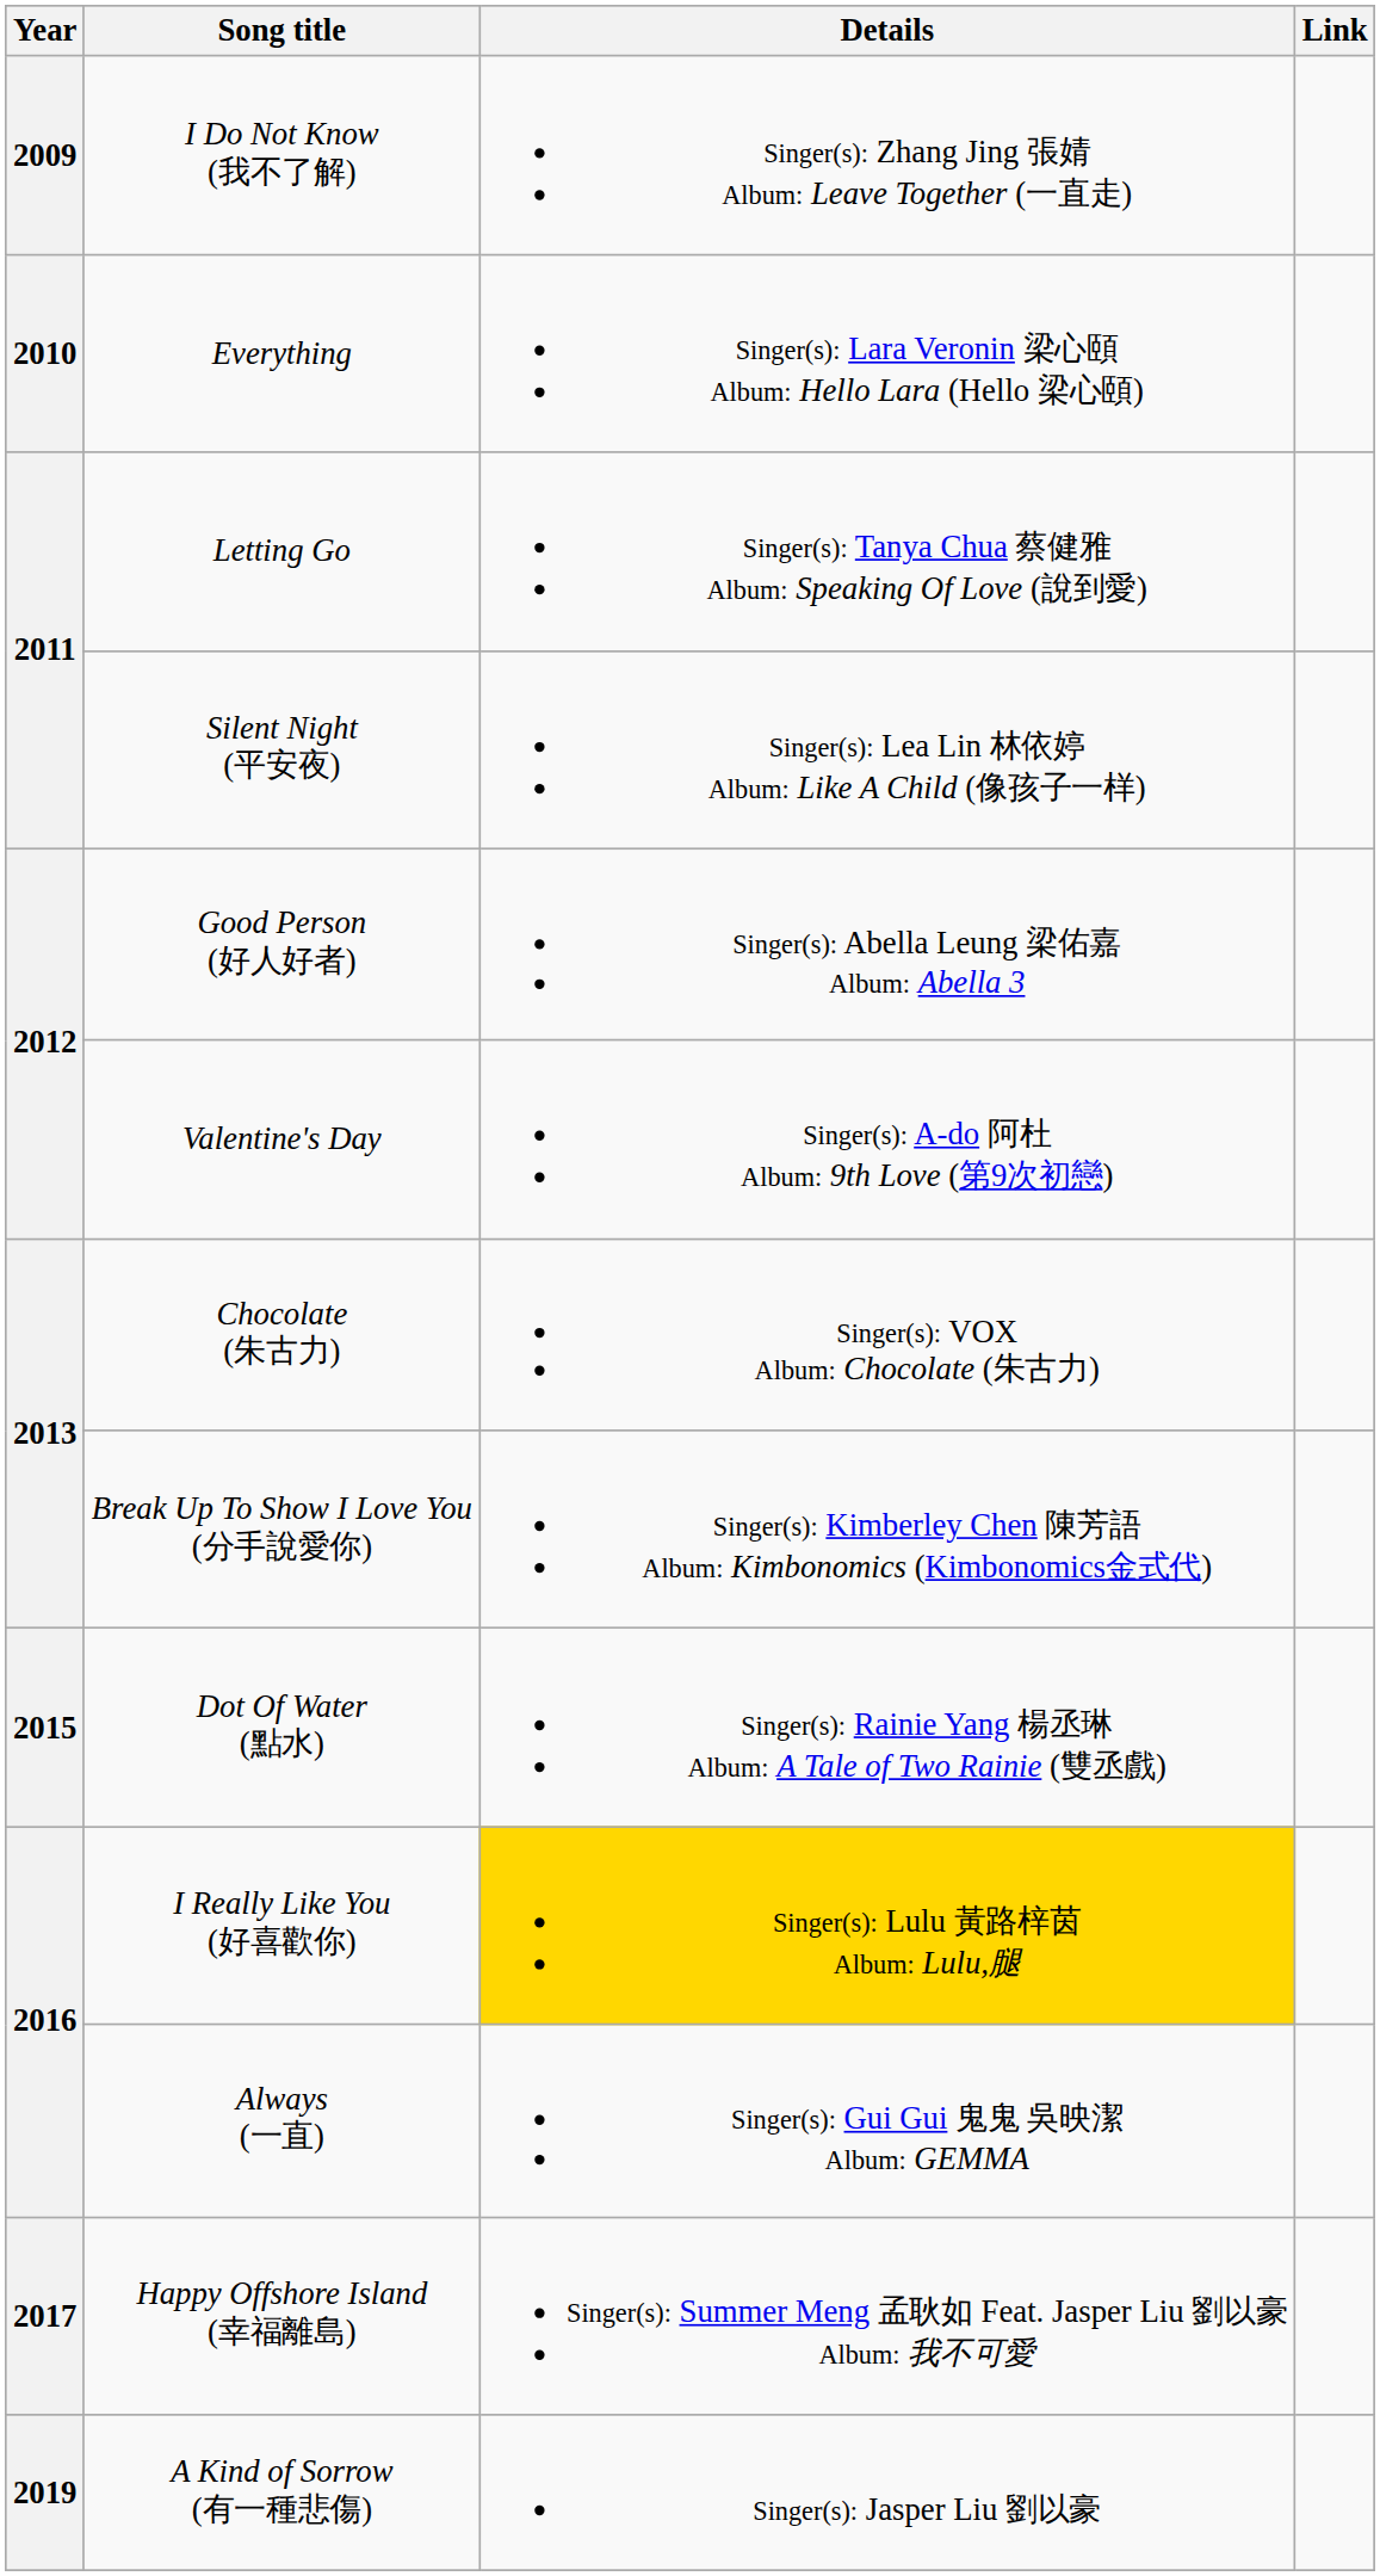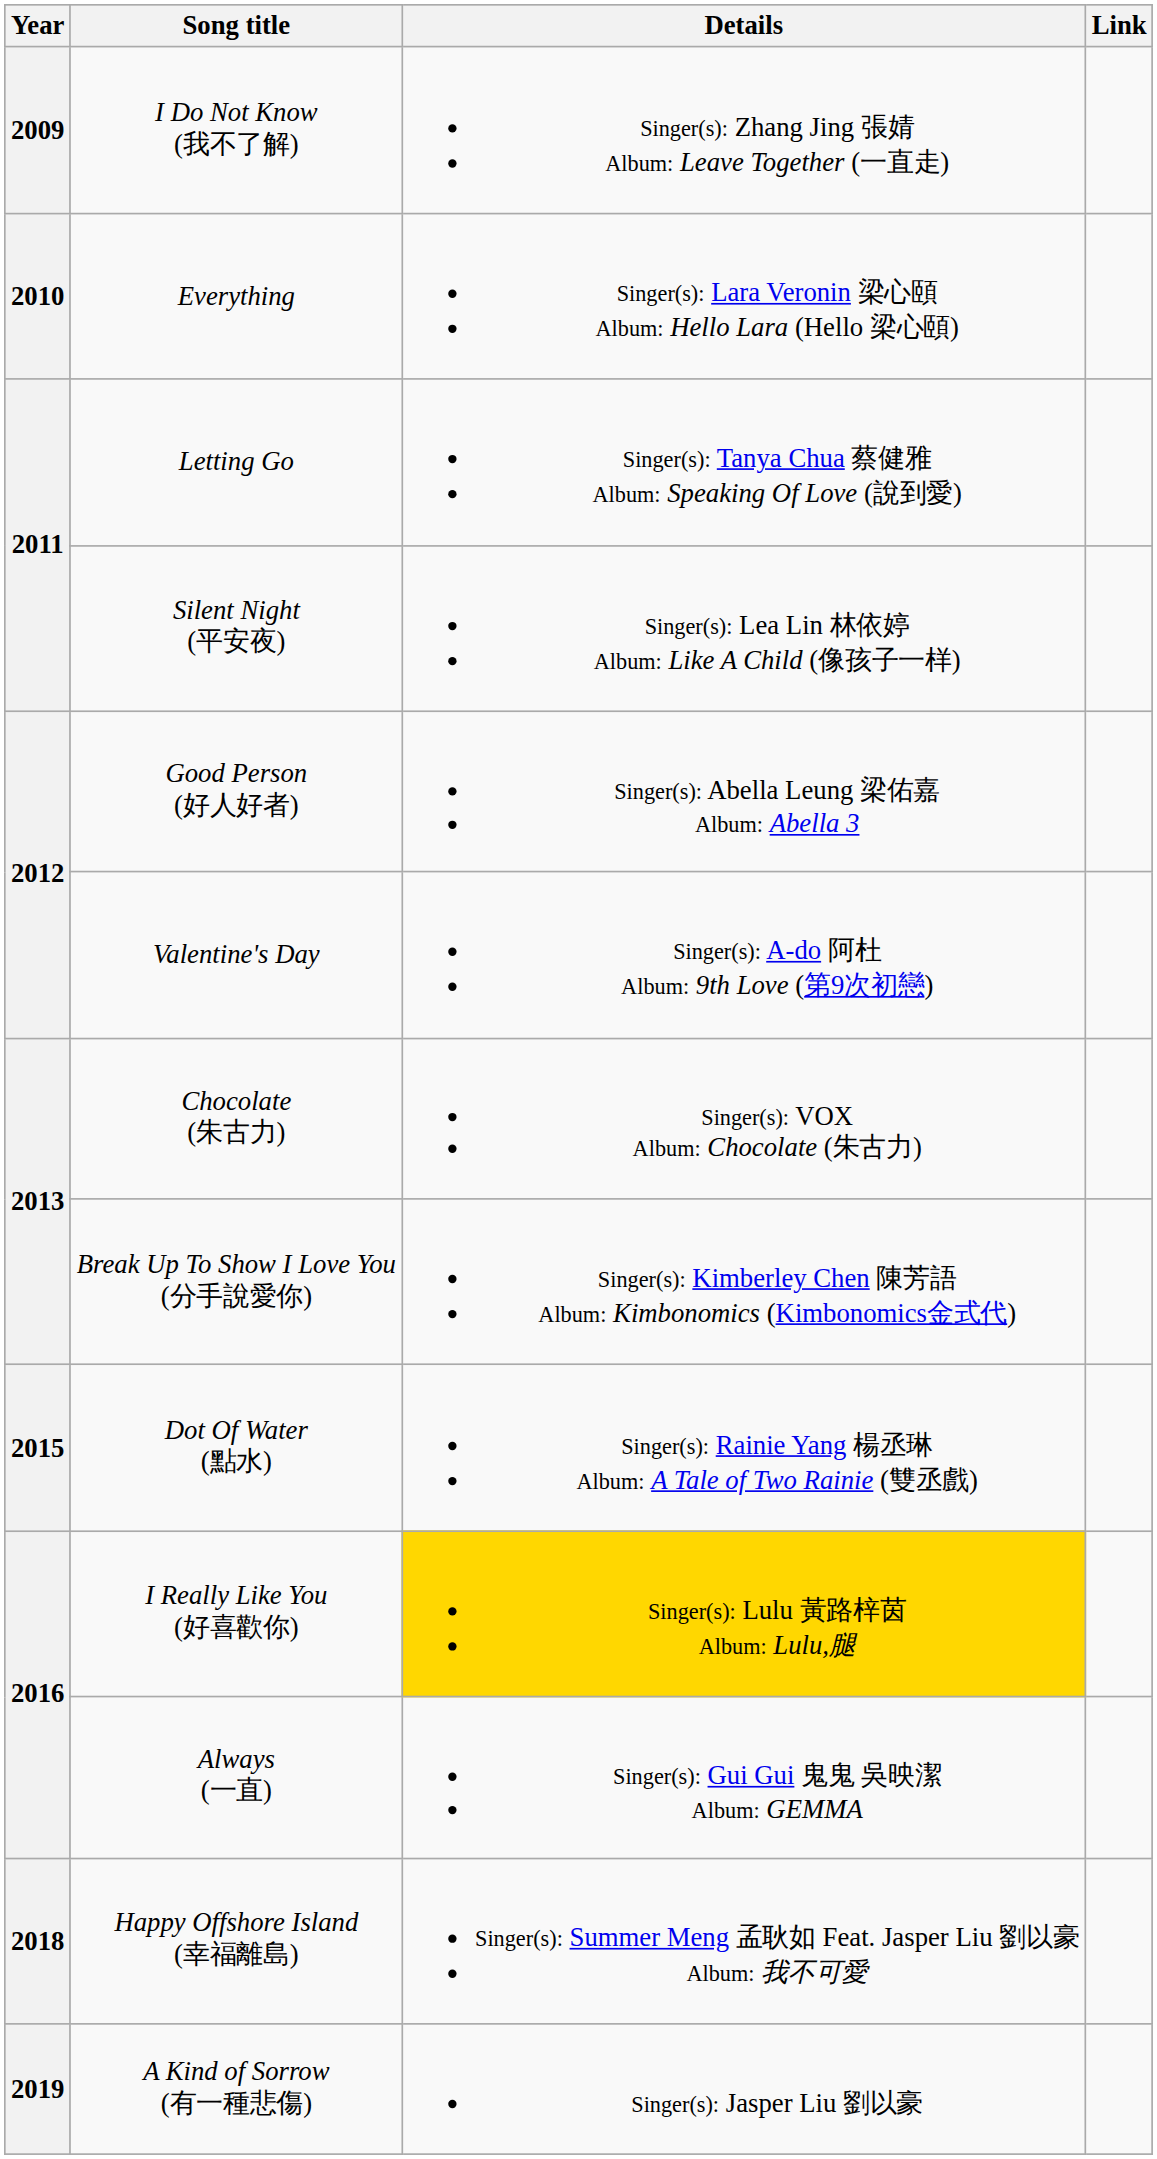Happy Offshore Island (幸福離島) | Year: 2017 -> 2018
